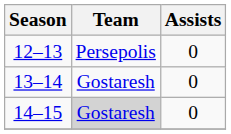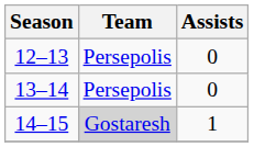13–14 | Team: Gostaresh -> Persepolis
14–15 | Assists: 0 -> 1
